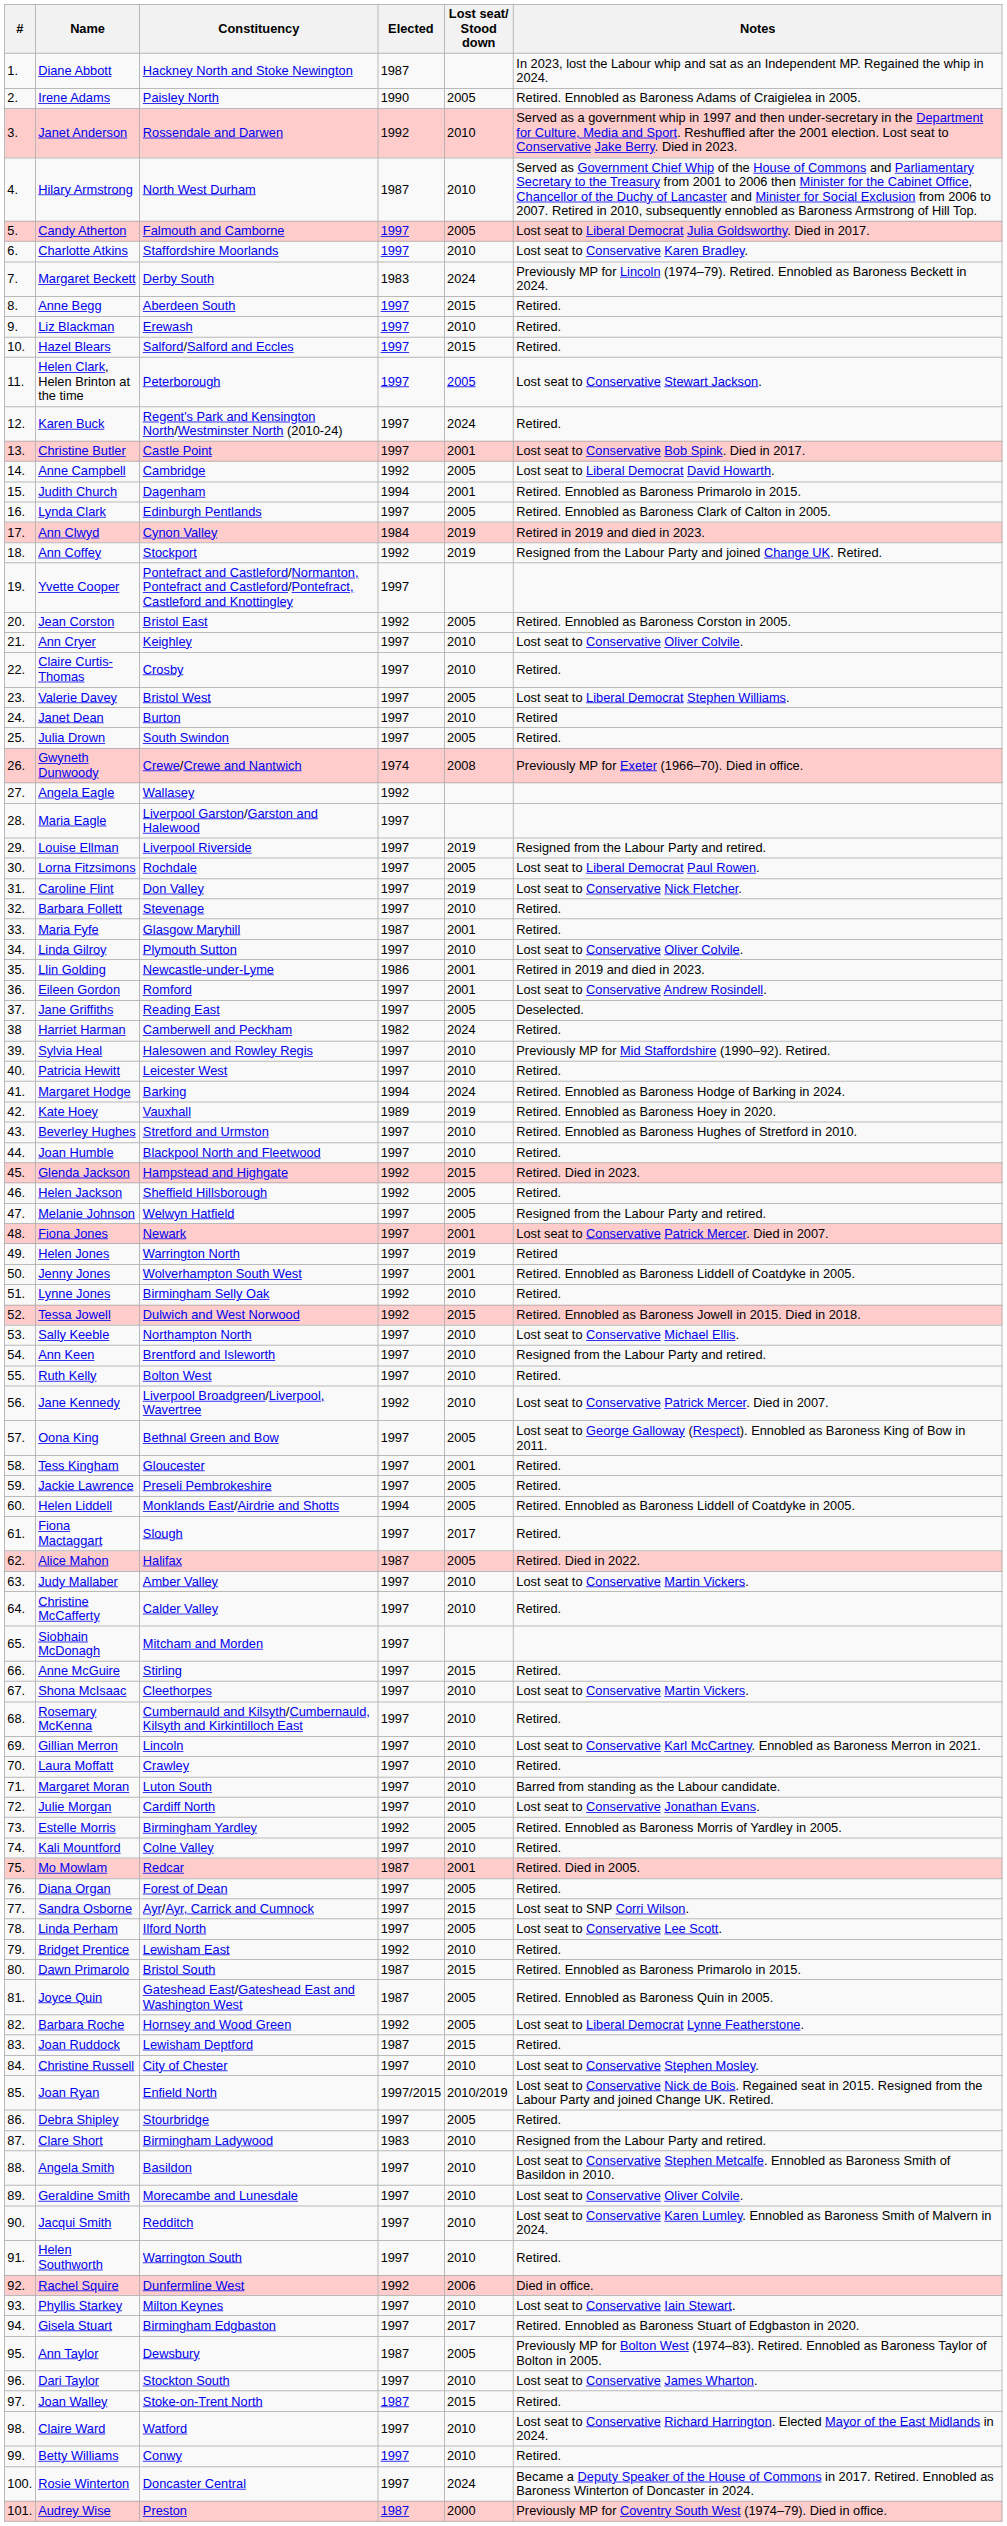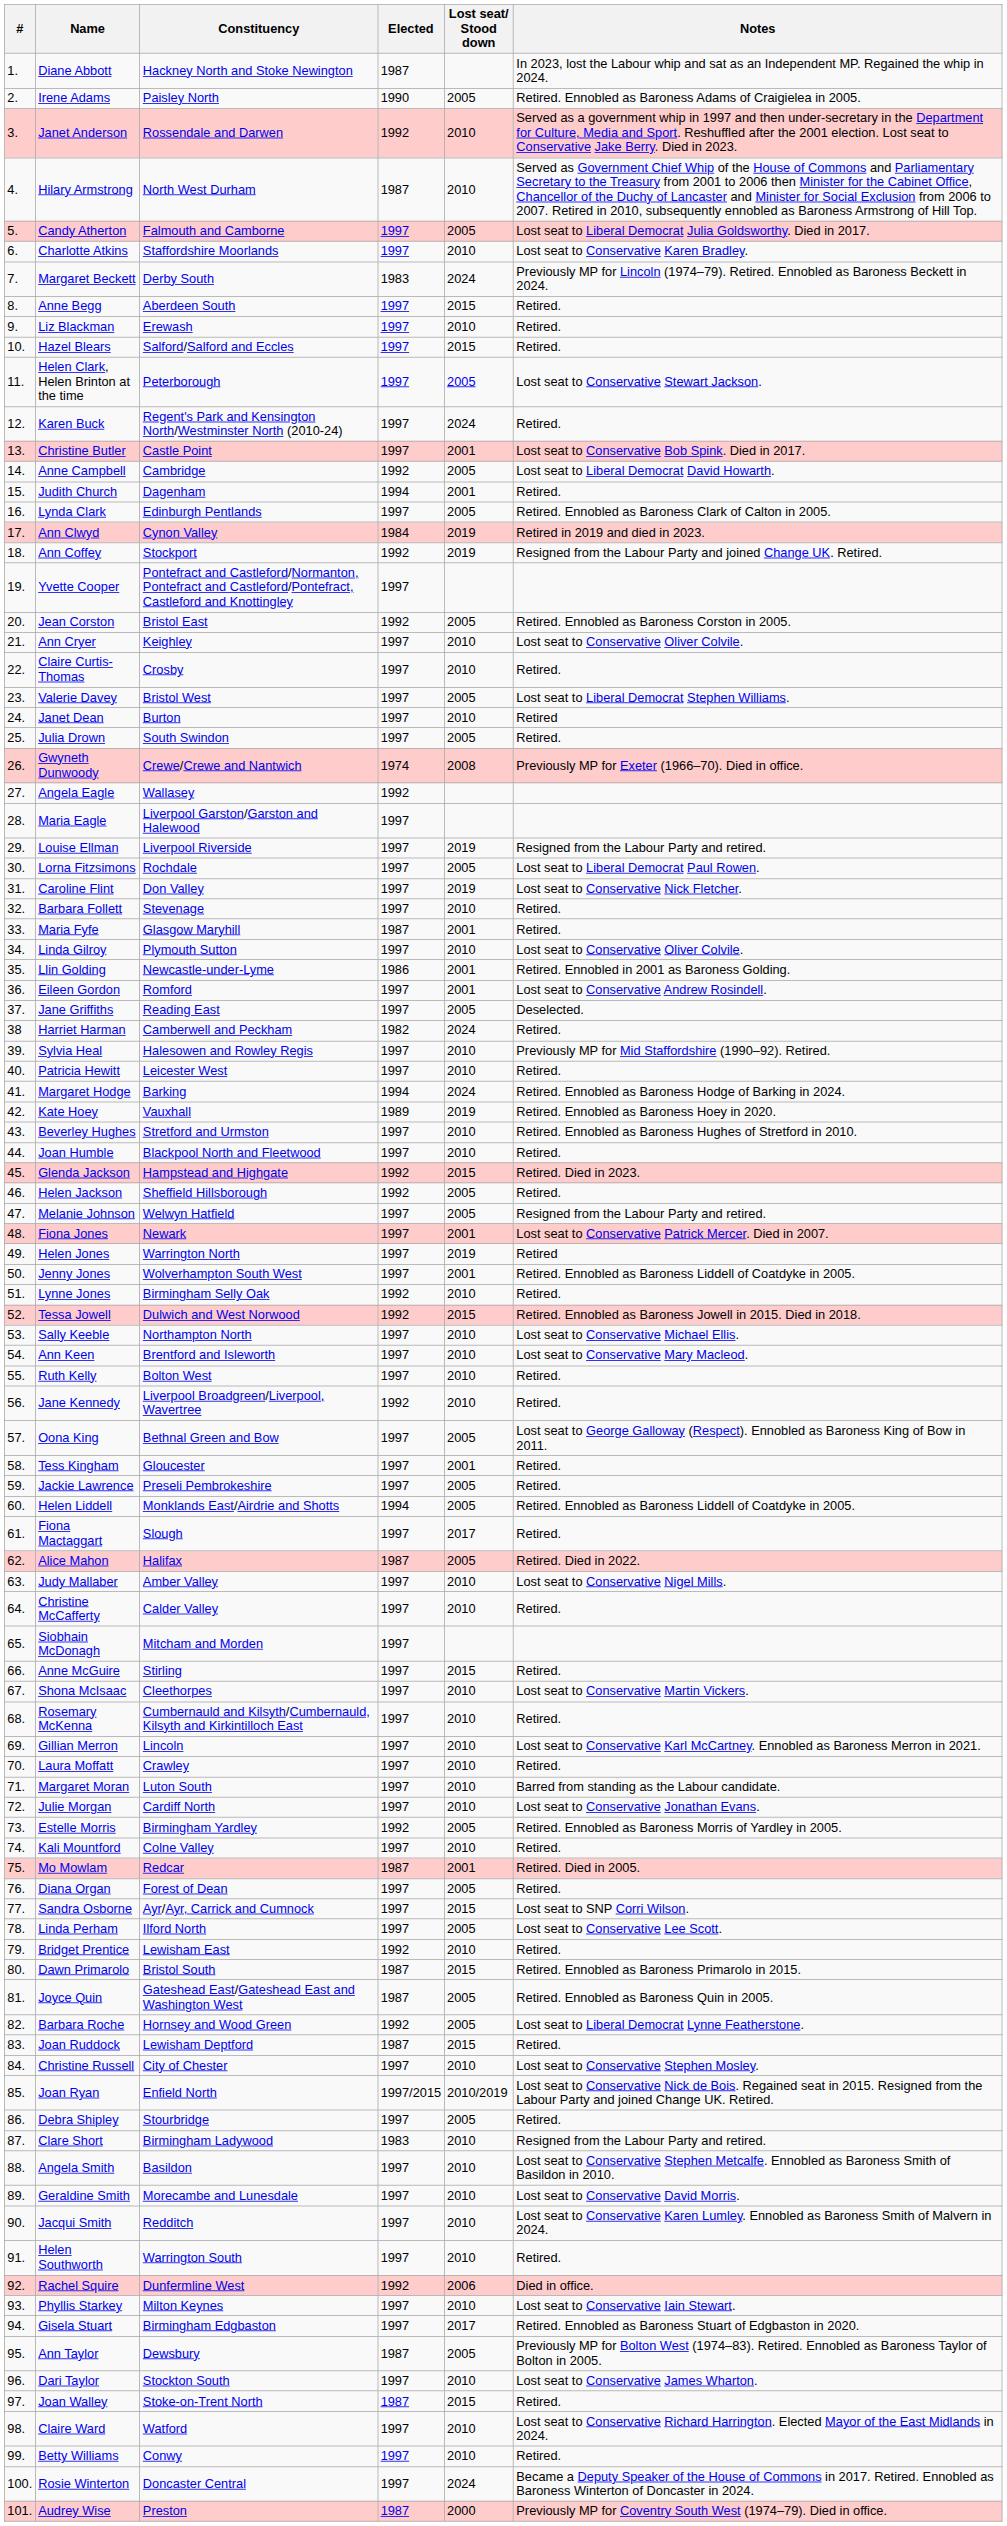Judith Church | Notes: Retired. Ennobled as Baroness Primarolo in 2015. -> Retired.
Llin Golding | Notes: Retired in 2019 and died in 2023. -> Retired. Ennobled in 2001 as Baroness Golding.
Ann Keen | Notes: Resigned from the Labour Party and retired. -> Lost seat to Conservative Mary Macleod.
Jane Kennedy | Notes: Lost seat to Conservative Patrick Mercer. Died in 2007. -> Retired.
Judy Mallaber | Notes: Lost seat to Conservative Martin Vickers. -> Lost seat to Conservative Nigel Mills.
Geraldine Smith | Notes: Lost seat to Conservative Oliver Colvile. -> Lost seat to Conservative David Morris.
